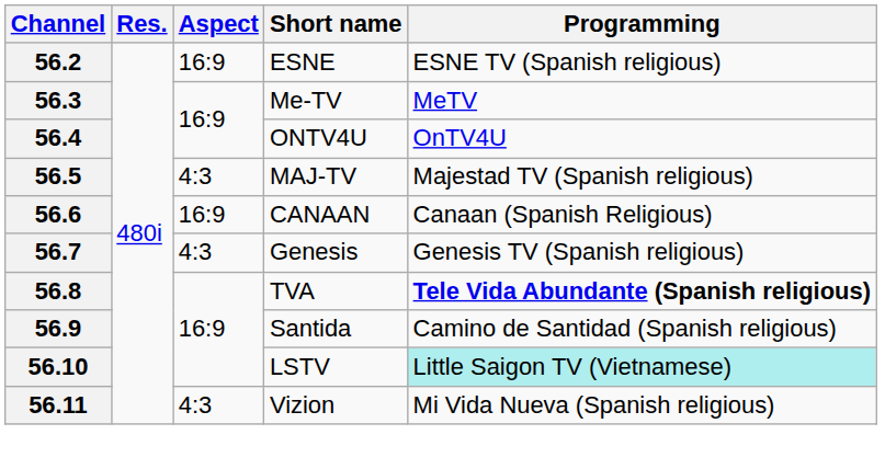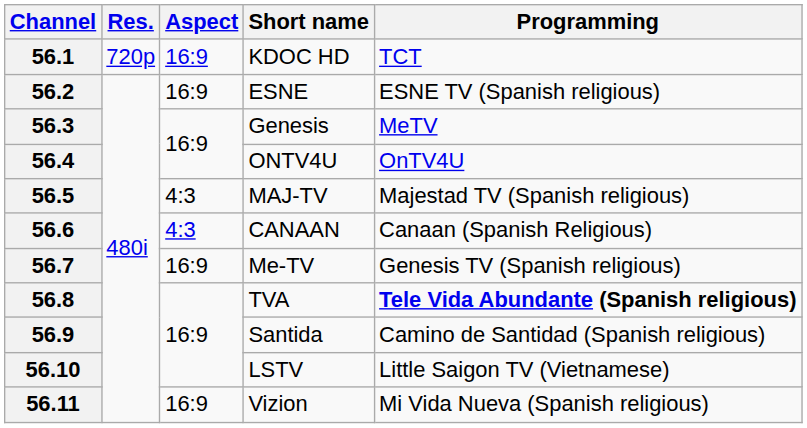+ row: 56.1 | 720p | 16:9 | KDOC HD | TCT
56.3 | Short name: Me-TV -> Genesis
56.6 | Aspect: 16:9 -> 4:3
56.7 | Aspect: 4:3 -> 16:9
56.7 | Short name: Genesis -> Me-TV
56.10 | Programming: paleturquoise background -> no background
56.11 | Aspect: 4:3 -> 16:9
